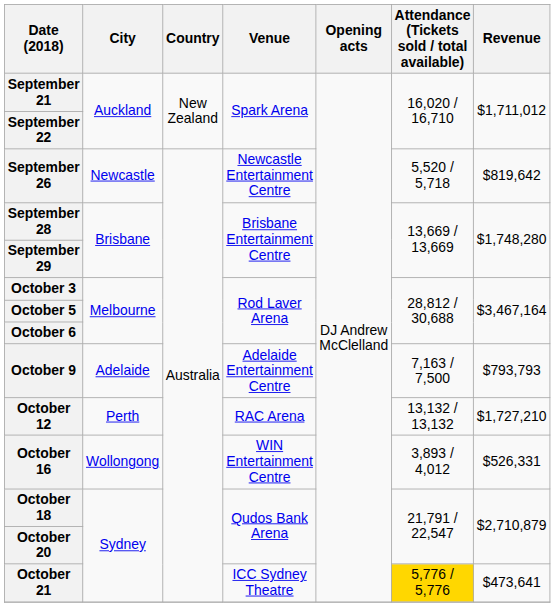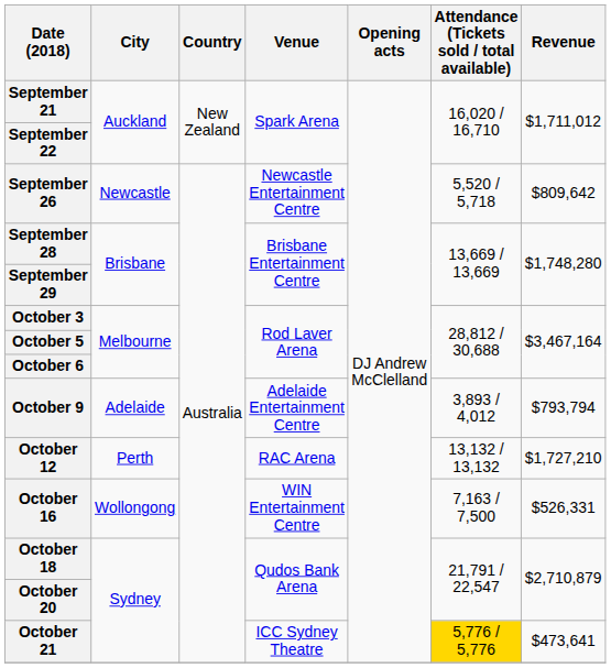September 26 | Revenue: $819,642 -> $809,642
October 9 | Attendance (Tickets sold / total available): 7,163 / 7,500 -> 3,893 / 4,012
October 9 | Revenue: $793,793 -> $793,794
October 16 | Attendance (Tickets sold / total available): 3,893 / 4,012 -> 7,163 / 7,500
